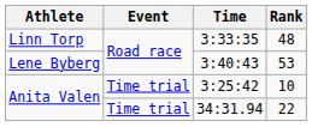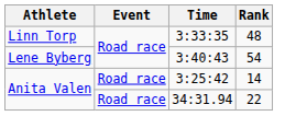3:40:43 | Rank: 53 -> 54
3:25:42 | Event: Time trial -> Road race
3:25:42 | Rank: 10 -> 14
34:31.94 | Event: Time trial -> Road race
